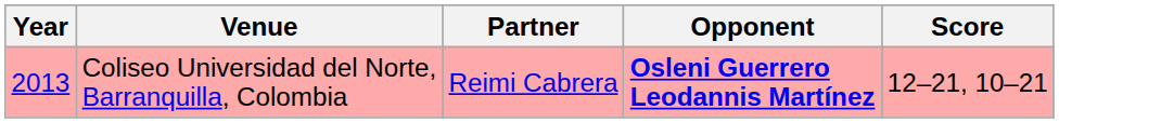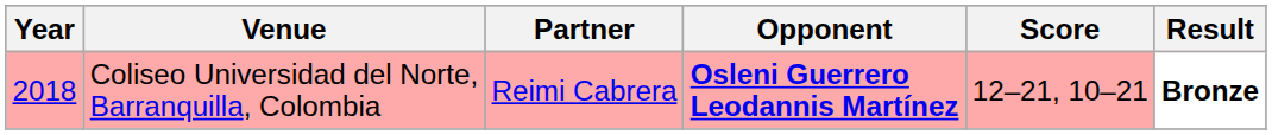+ column: Result | Bronze
Coliseo Universidad del Norte, Barranquilla, Colombia | Year: 2013 -> 2018
